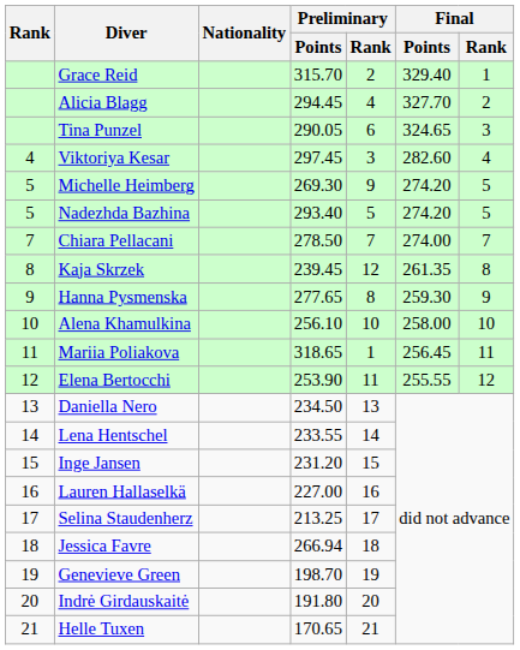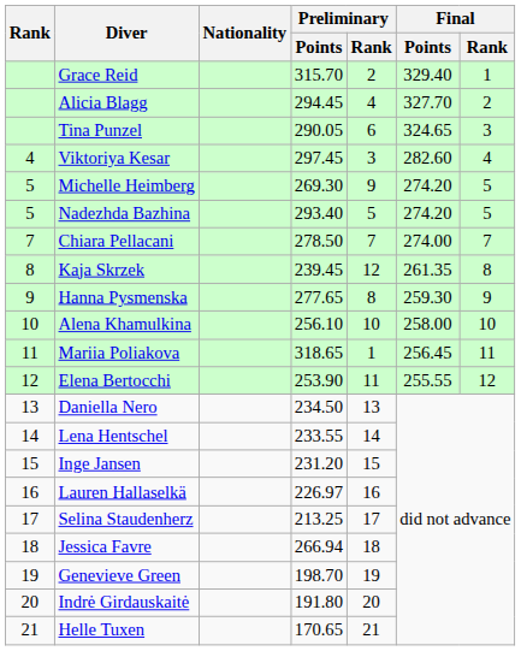Lauren Hallaselkä | Preliminary / Points: 227.00 -> 226.97
